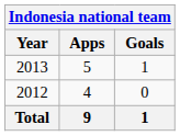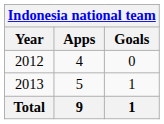rows swapped: 2012 <-> 2013
